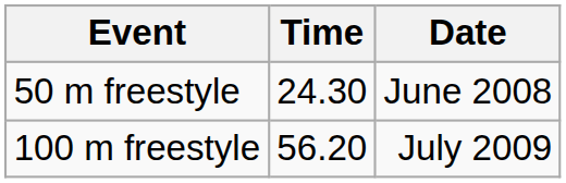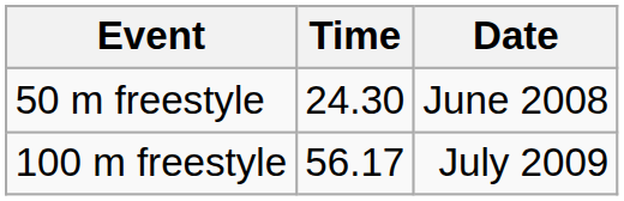100 m freestyle | Time: 56.20 -> 56.17
